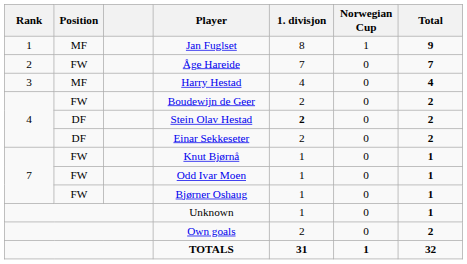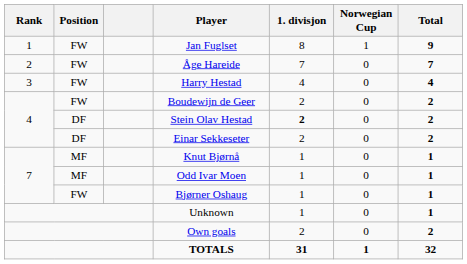Jan Fuglset | Position: MF -> FW
Harry Hestad | Position: MF -> FW
Knut Bjørnå | Position: FW -> MF
Odd Ivar Moen | Position: FW -> MF
